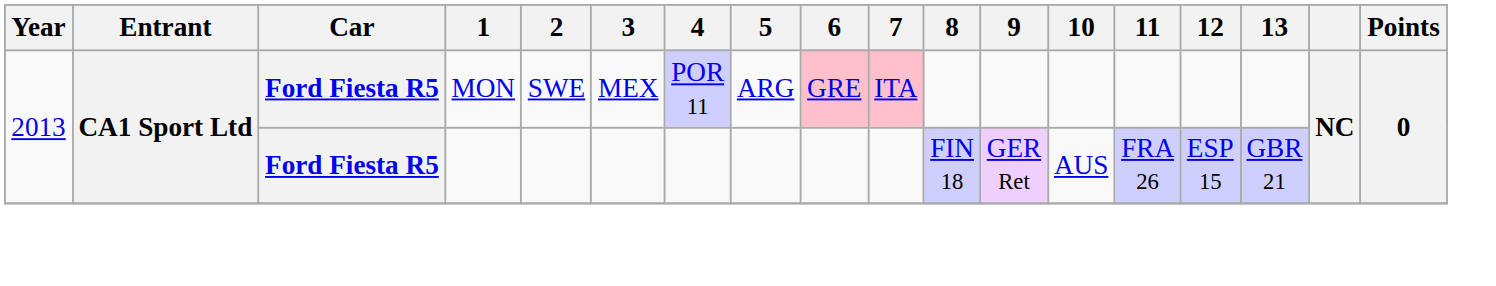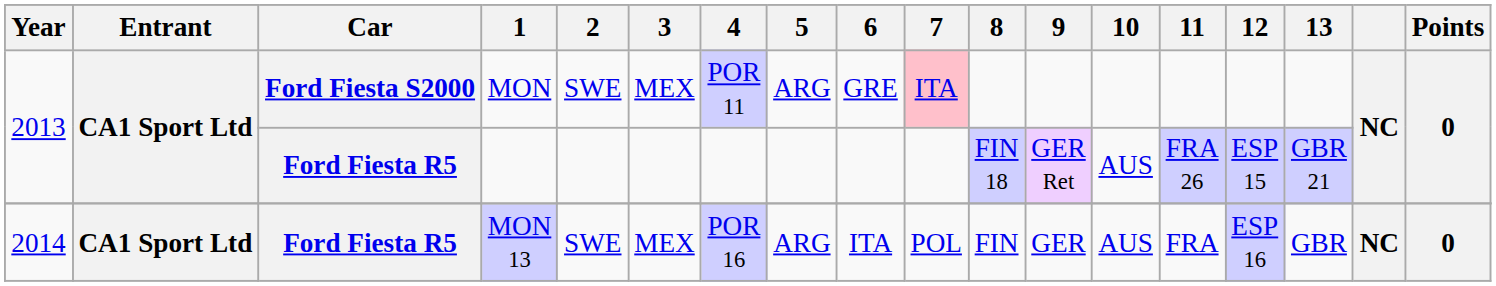MON | Car: Ford Fiesta R5 -> Ford Fiesta S2000
MON | 6: pink background -> no background
+ row: 2014 | CA1 Sport Ltd | Ford Fiesta R5 | MON 13 | SWE | MEX | POR 16 | ARG | ITA | POL | FIN | GER | AUS | FRA | ESP 16 | GBR | NC | 0
